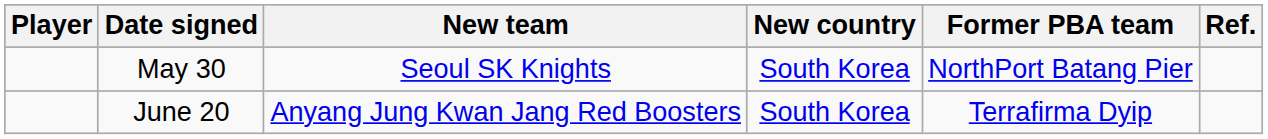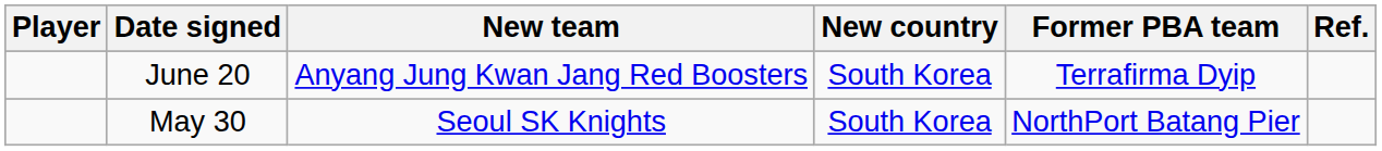rows swapped: June 20 <-> May 30
